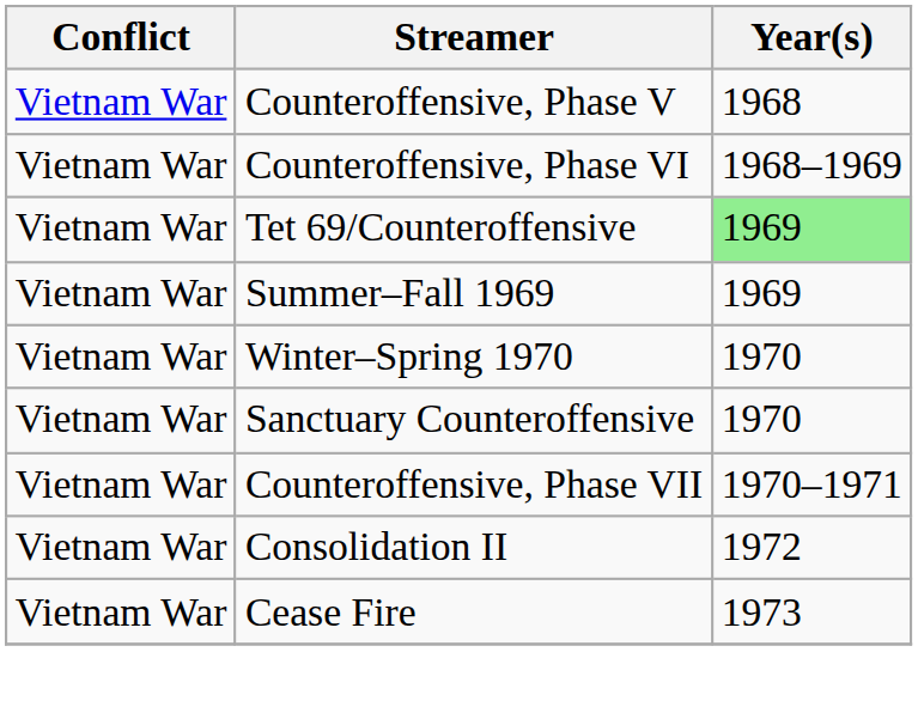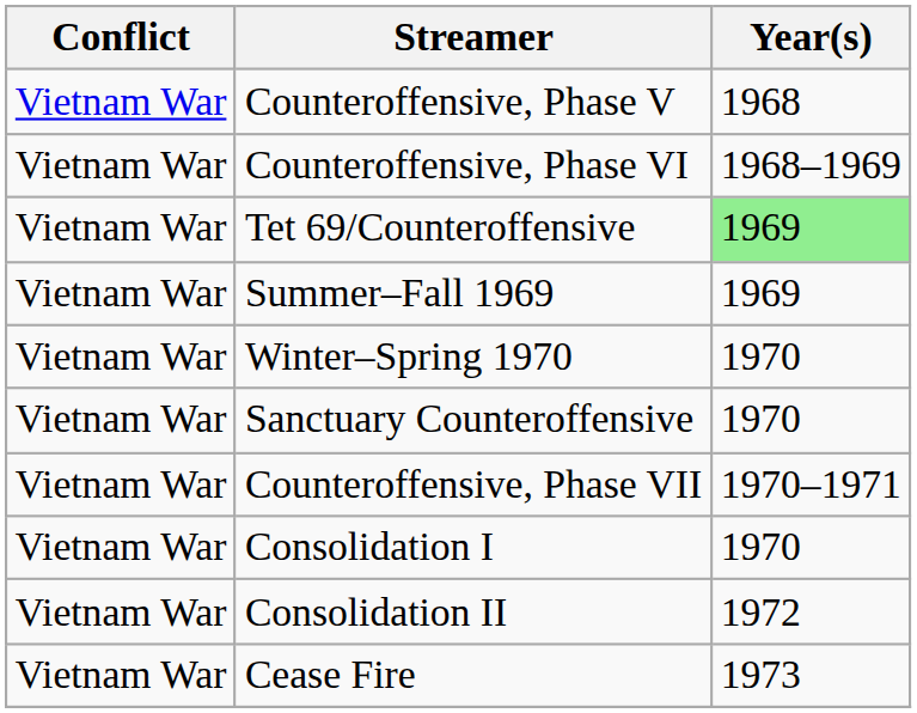+ row: Vietnam War | Consolidation I | 1970
